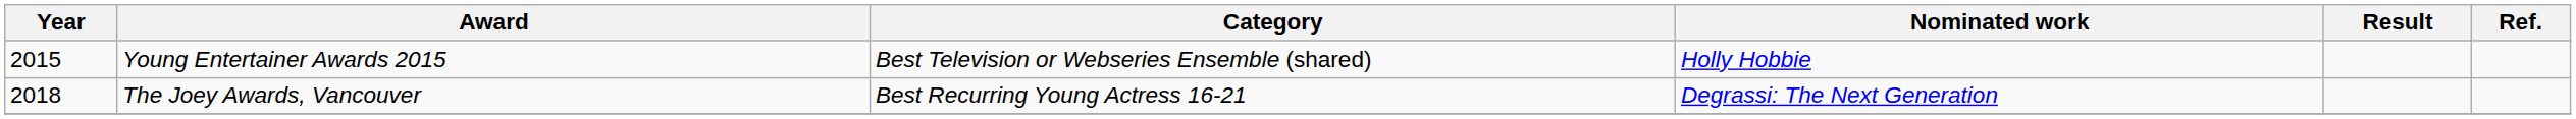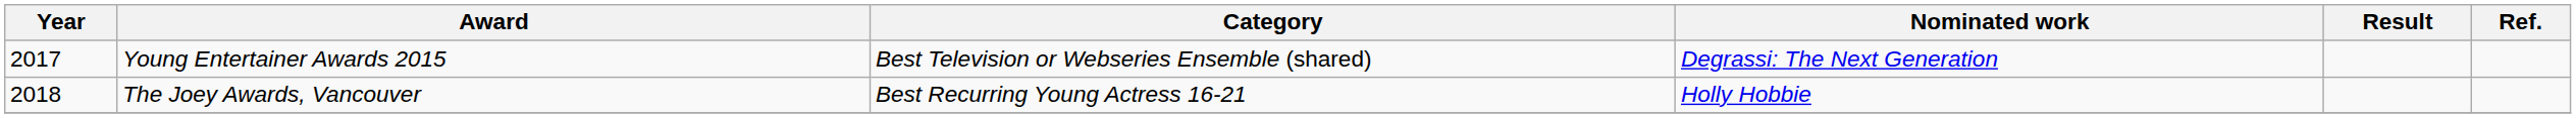Young Entertainer Awards 2015 | Year: 2015 -> 2017
Young Entertainer Awards 2015 | Nominated work: Holly Hobbie -> Degrassi: The Next Generation
The Joey Awards, Vancouver | Nominated work: Degrassi: The Next Generation -> Holly Hobbie
